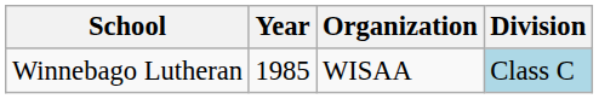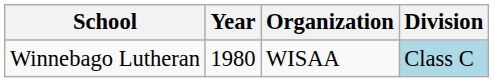Winnebago Lutheran | Year: 1985 -> 1980
